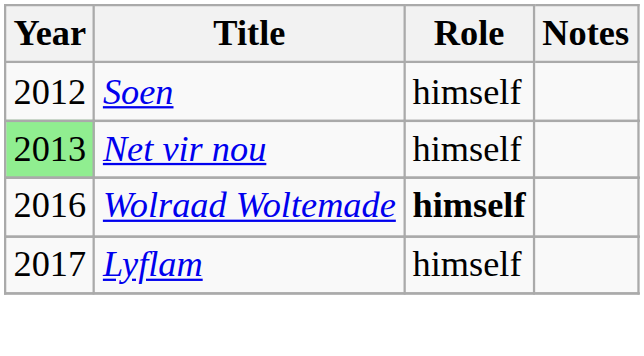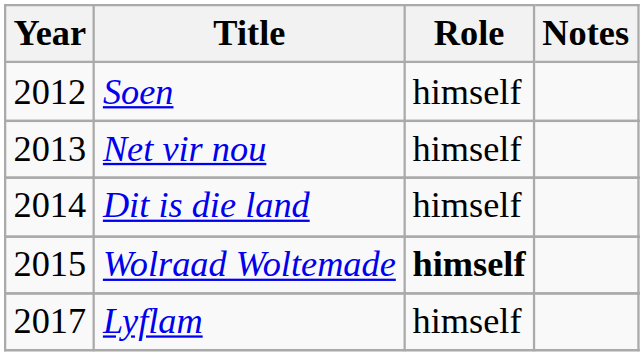Net vir nou | Year: lightgreen background -> no background
+ row: 2014 | Dit is die land | himself
Wolraad Woltemade | Year: 2016 -> 2015
